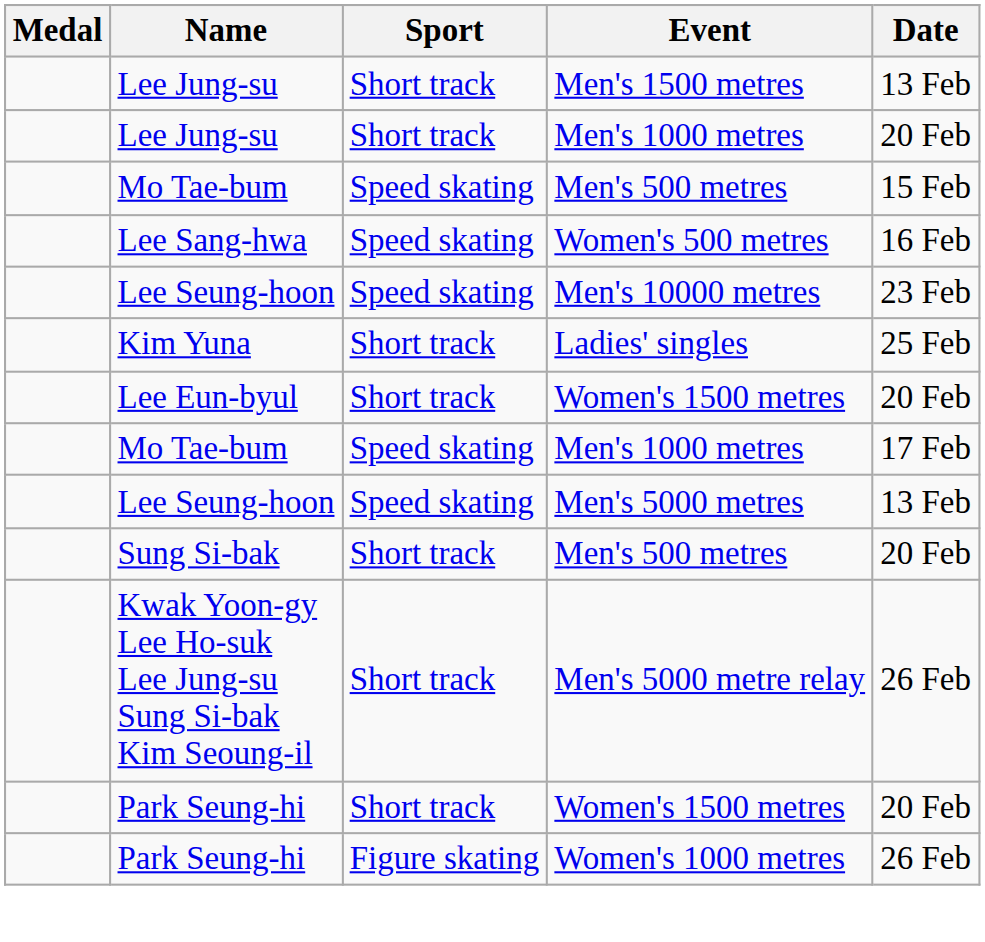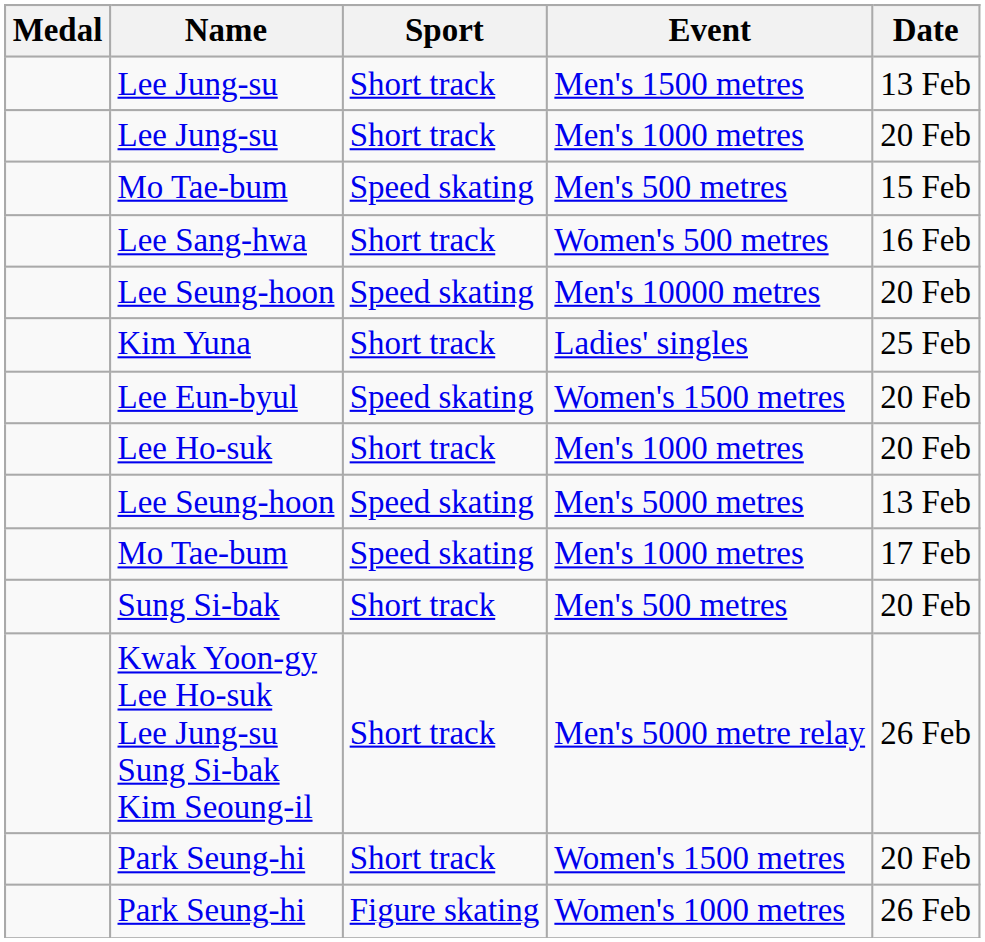Lee Sang-hwa | Sport: Speed skating -> Short track
Lee Seung-hoon / Men's 10000 metres | Date: 23 Feb -> 20 Feb
Lee Eun-byul | Sport: Short track -> Speed skating
+ row: Lee Ho-suk | Short track | Men's 1000 metres | 20 Feb
rows swapped: Lee Seung-hoon / Men's 5000 metres <-> Mo Tae-bum / Men's 1000 metres
